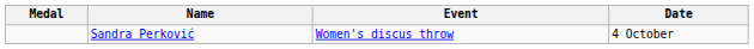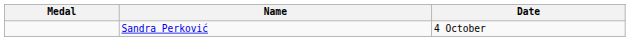- column: Event | Women's discus throw
